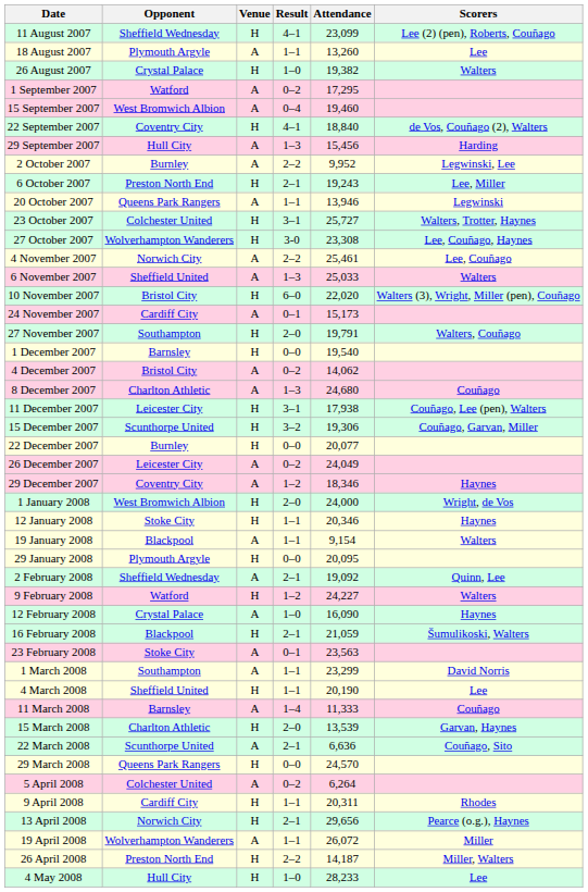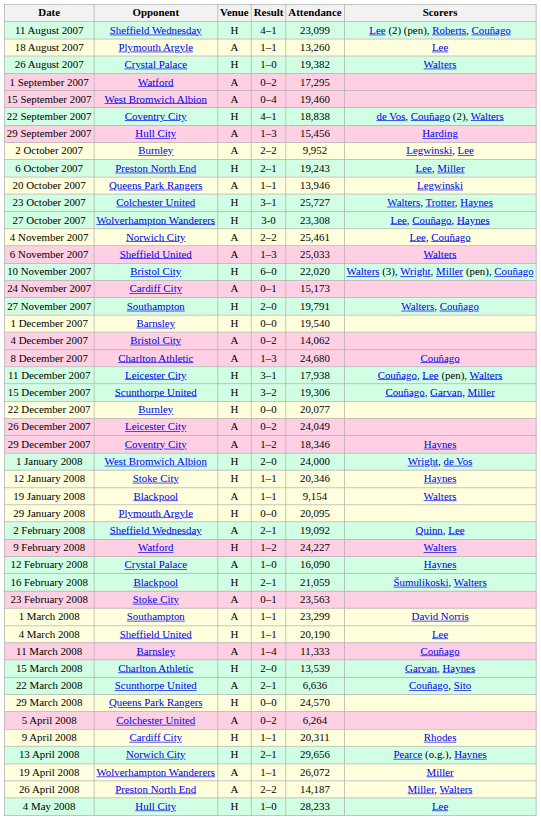22 September 2007 | Attendance: 18,840 -> 18,838
26 April 2008 | Venue: H -> A
